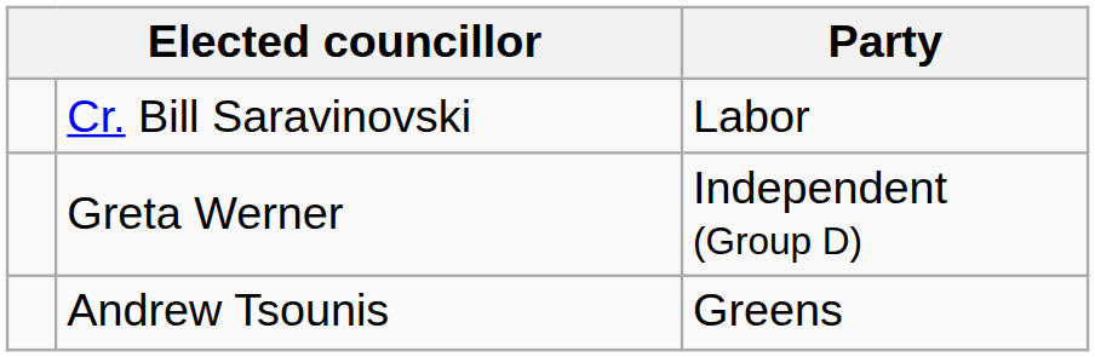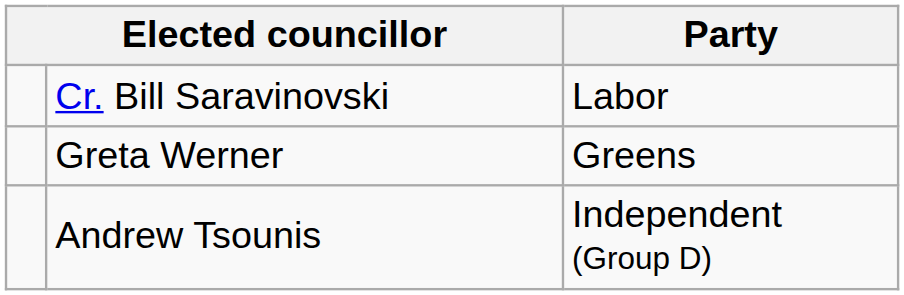Greta Werner | Party: Independent (Group D) -> Greens
Andrew Tsounis | Party: Greens -> Independent (Group D)
